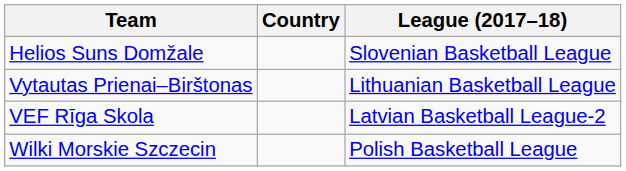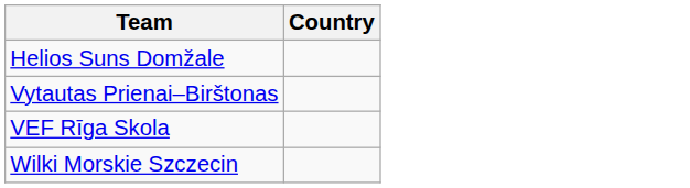- column: League (2017–18) | Slovenian Basketball League | Lithuanian Basketball League | Latvian Basketball League-2 | Polish Basketball League
